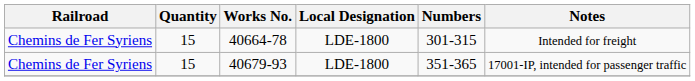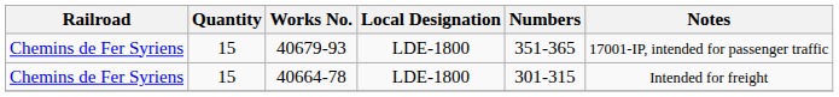rows swapped: 40664-78 <-> 40679-93
